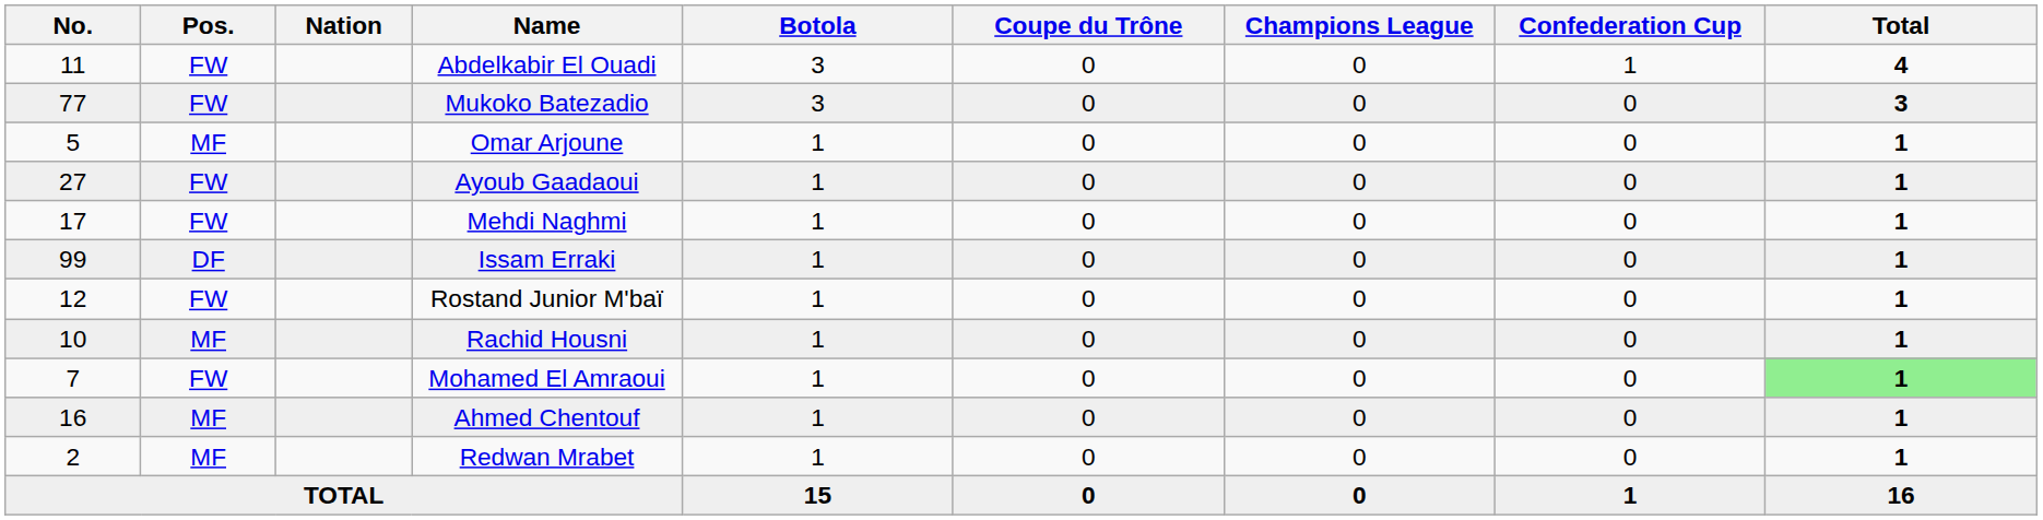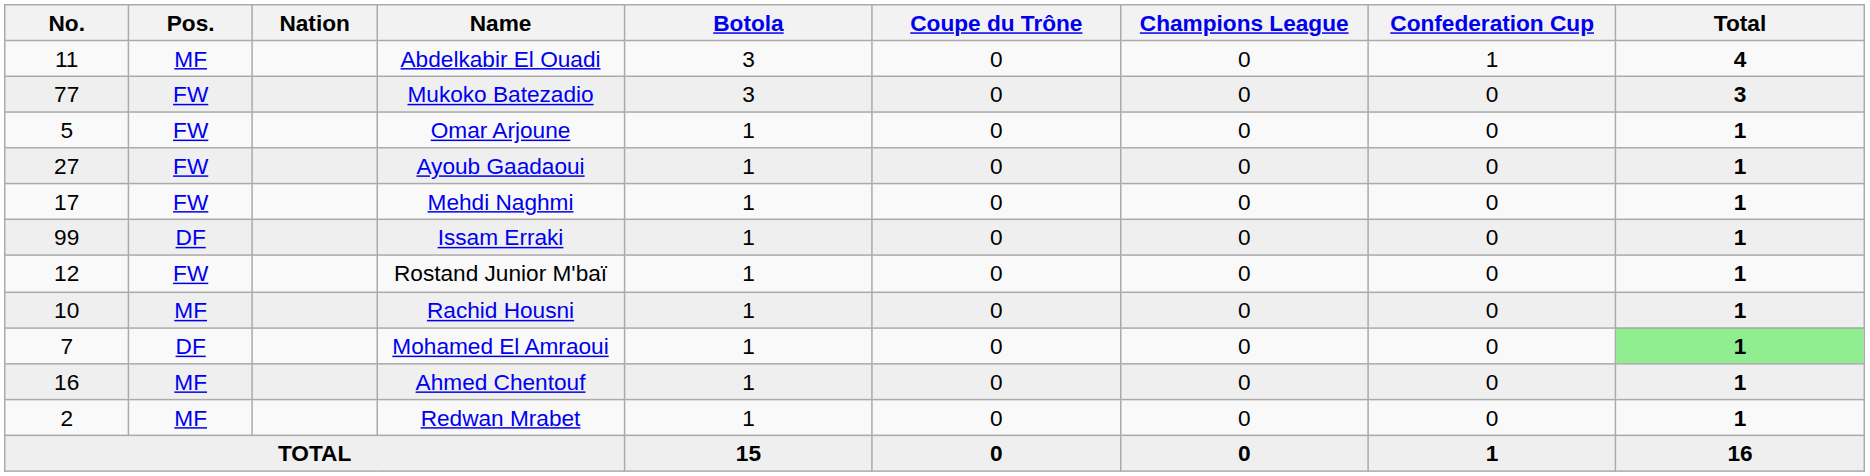Abdelkabir El Ouadi | Pos.: FW -> MF
Omar Arjoune | Pos.: MF -> FW
Mohamed El Amraoui | Pos.: FW -> DF
